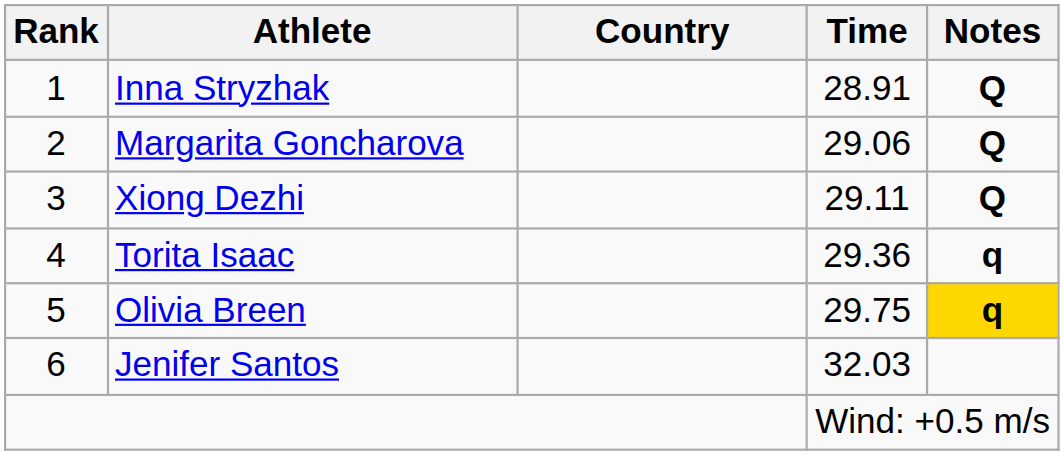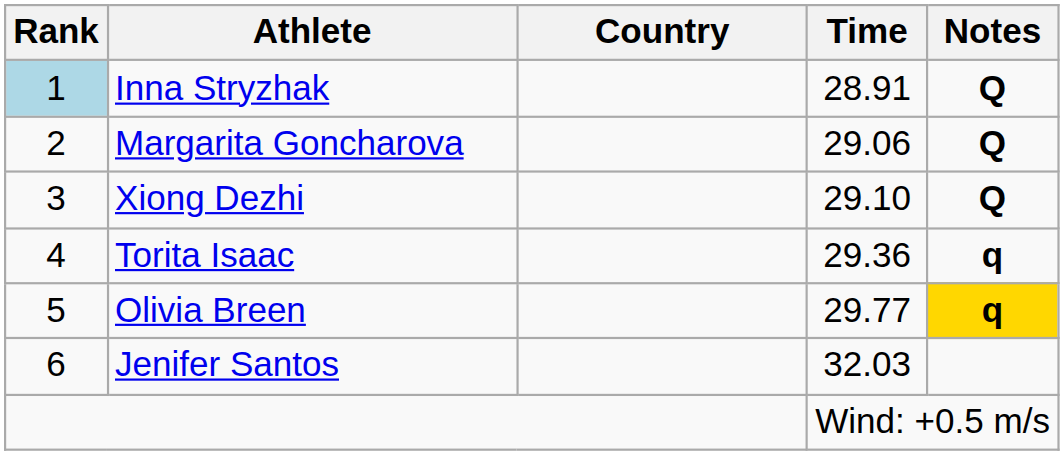Inna Stryzhak | Rank: no background -> lightblue background
Xiong Dezhi | Time: 29.11 -> 29.10
Olivia Breen | Time: 29.75 -> 29.77
